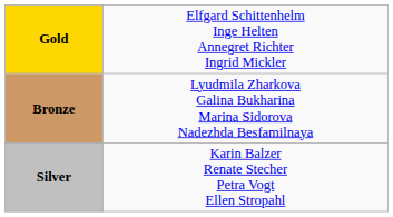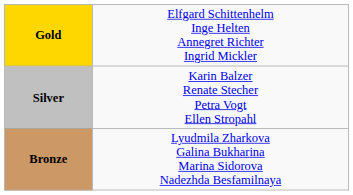rows swapped: Silver <-> Bronze
